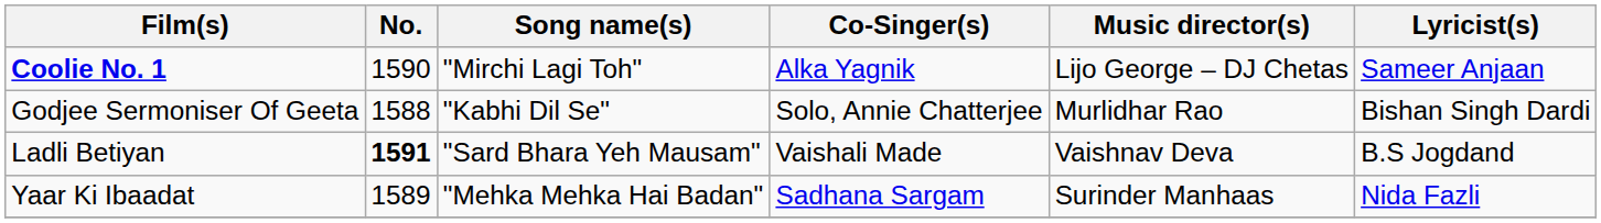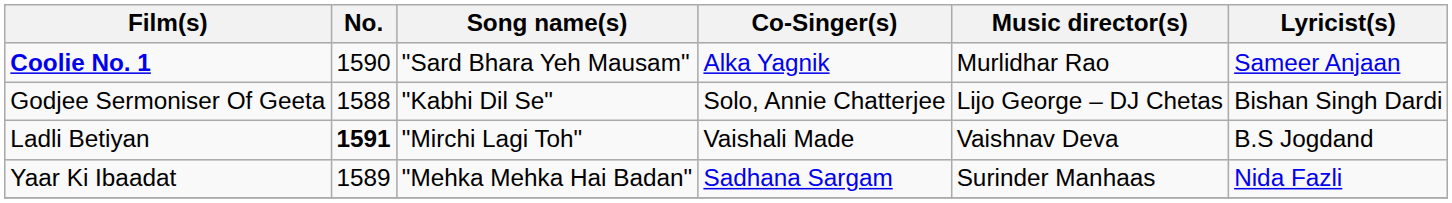Coolie No. 1 | Song name(s): "Mirchi Lagi Toh" -> "Sard Bhara Yeh Mausam"
Coolie No. 1 | Music director(s): Lijo George – DJ Chetas -> Murlidhar Rao
Godjee Sermoniser Of Geeta | Music director(s): Murlidhar Rao -> Lijo George – DJ Chetas
Ladli Betiyan | Song name(s): "Sard Bhara Yeh Mausam" -> "Mirchi Lagi Toh"
